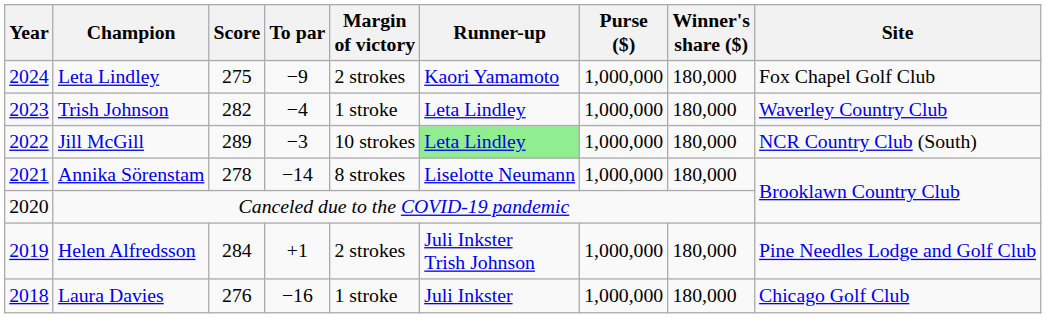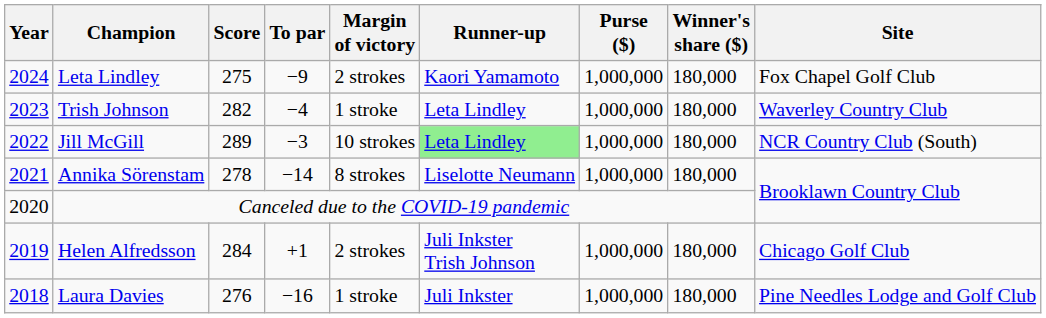Helen Alfredsson | Site: Pine Needles Lodge and Golf Club -> Chicago Golf Club
Laura Davies | Site: Chicago Golf Club -> Pine Needles Lodge and Golf Club
